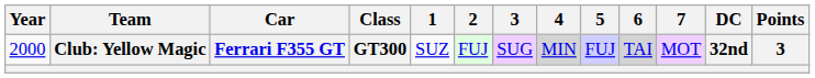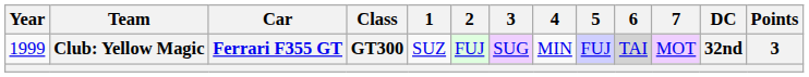Club: Yellow Magic | Year: 2000 -> 1999
Club: Yellow Magic | 4: lightgrey background -> no background
